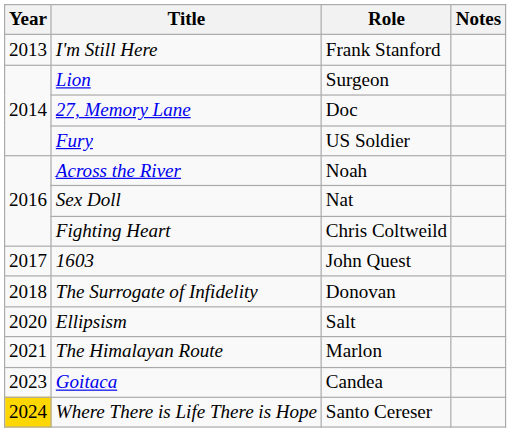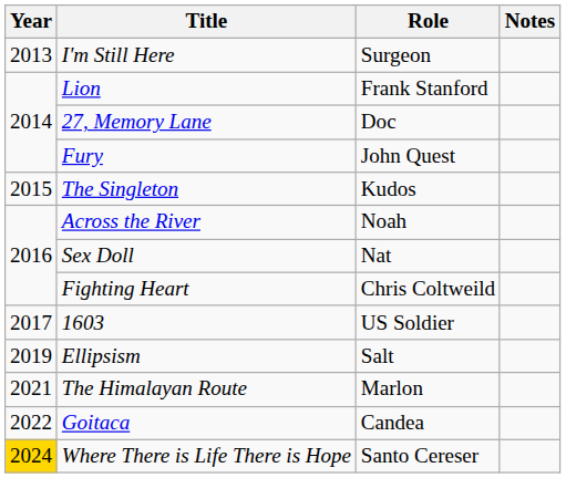I'm Still Here | Role: Frank Stanford -> Surgeon
Lion | Role: Surgeon -> Frank Stanford
Fury | Role: US Soldier -> John Quest
+ row: 2015 | The Singleton | Kudos
1603 | Role: John Quest -> US Soldier
- row: 2018 | The Surrogate of Infidelity | Donovan
Ellipsism | Year: 2020 -> 2019
Goitaca | Year: 2023 -> 2022
